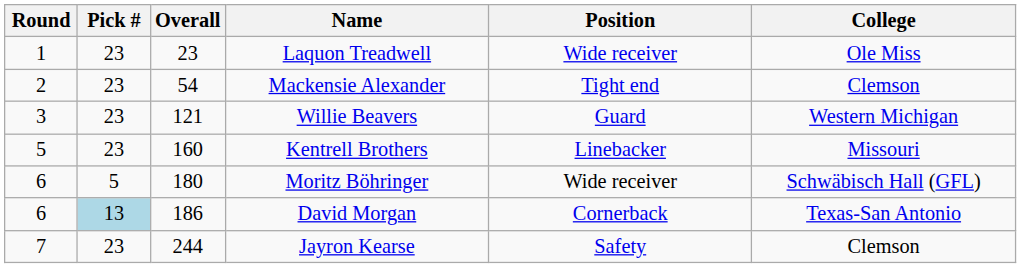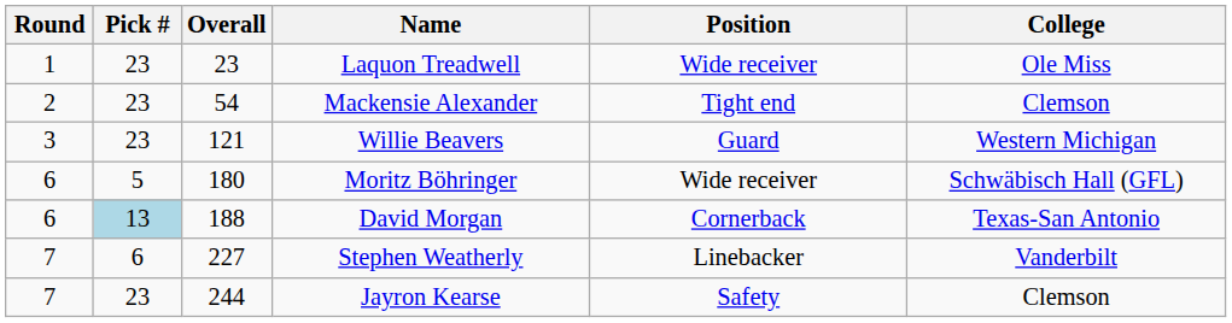- row: 5 | 23 | 160 | Kentrell Brothers | Linebacker | Missouri
David Morgan | Overall: 186 -> 188
+ row: 7 | 6 | 227 | Stephen Weatherly | Linebacker | Vanderbilt
